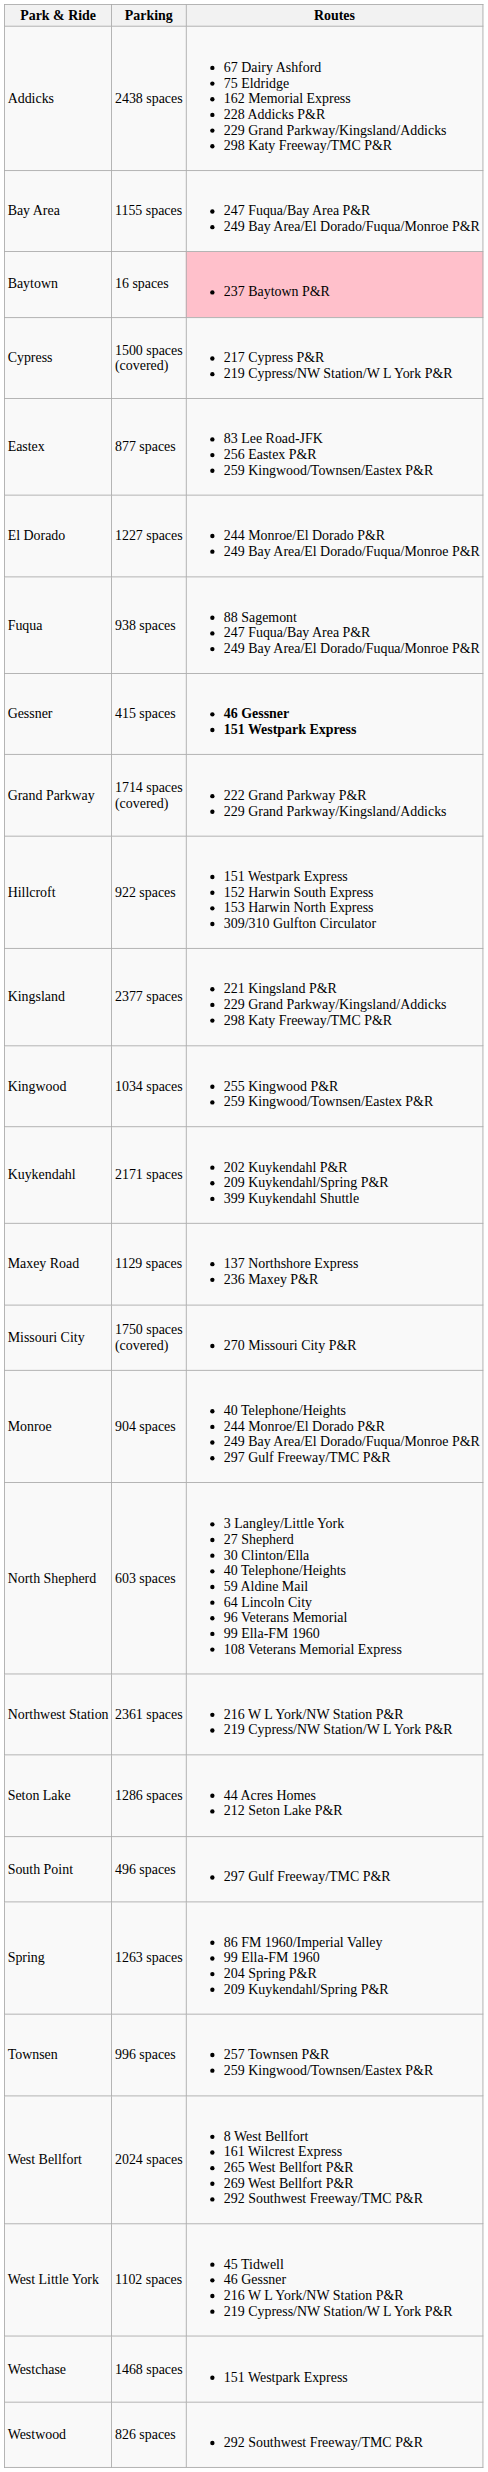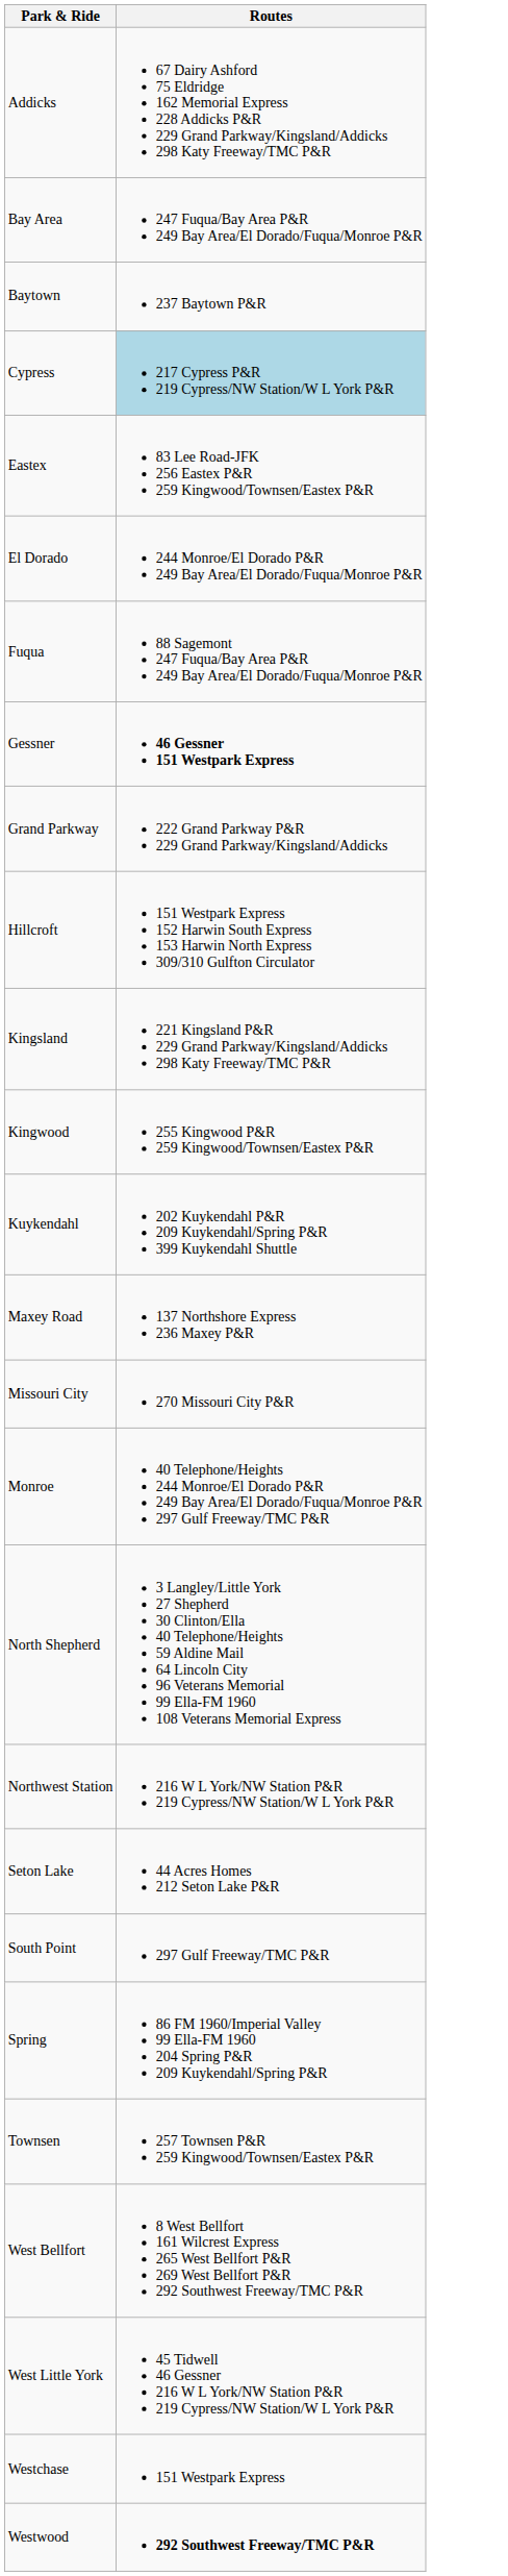- column: Parking | 2438 spaces | 1155 spaces | 16 spaces | 1500 spaces (covered) | 877 spaces | 1227 spaces | 938 spaces | 415 spaces | 1714 spaces (covered) | 922 spaces | 2377 spaces | 1034 spaces | 2171 spaces | 1129 spaces | 1750 spaces (covered) | 904 spaces | 603 spaces | 2361 spaces | 1286 spaces | 496 spaces | 1263 spaces | 996 spaces | 2024 spaces | 1102 spaces | 1468 spaces | 826 spaces
Baytown | Routes: pink background -> no background
Cypress | Routes: no background -> lightblue background
Westwood | Routes: normal -> bold
